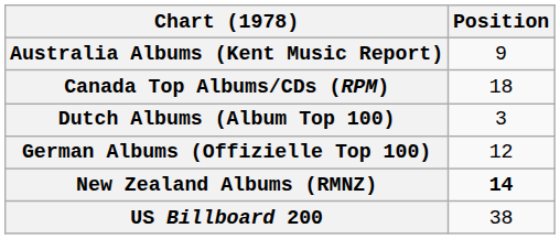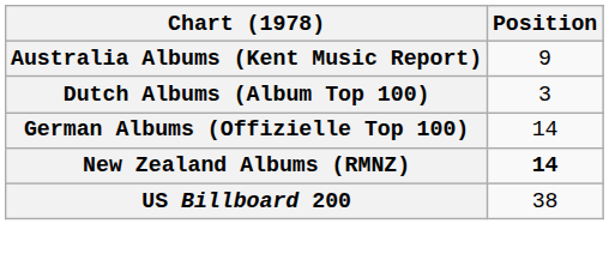- row: Canada Top Albums/CDs (RPM) | 18
German Albums (Offizielle Top 100) | Position: 12 -> 14
